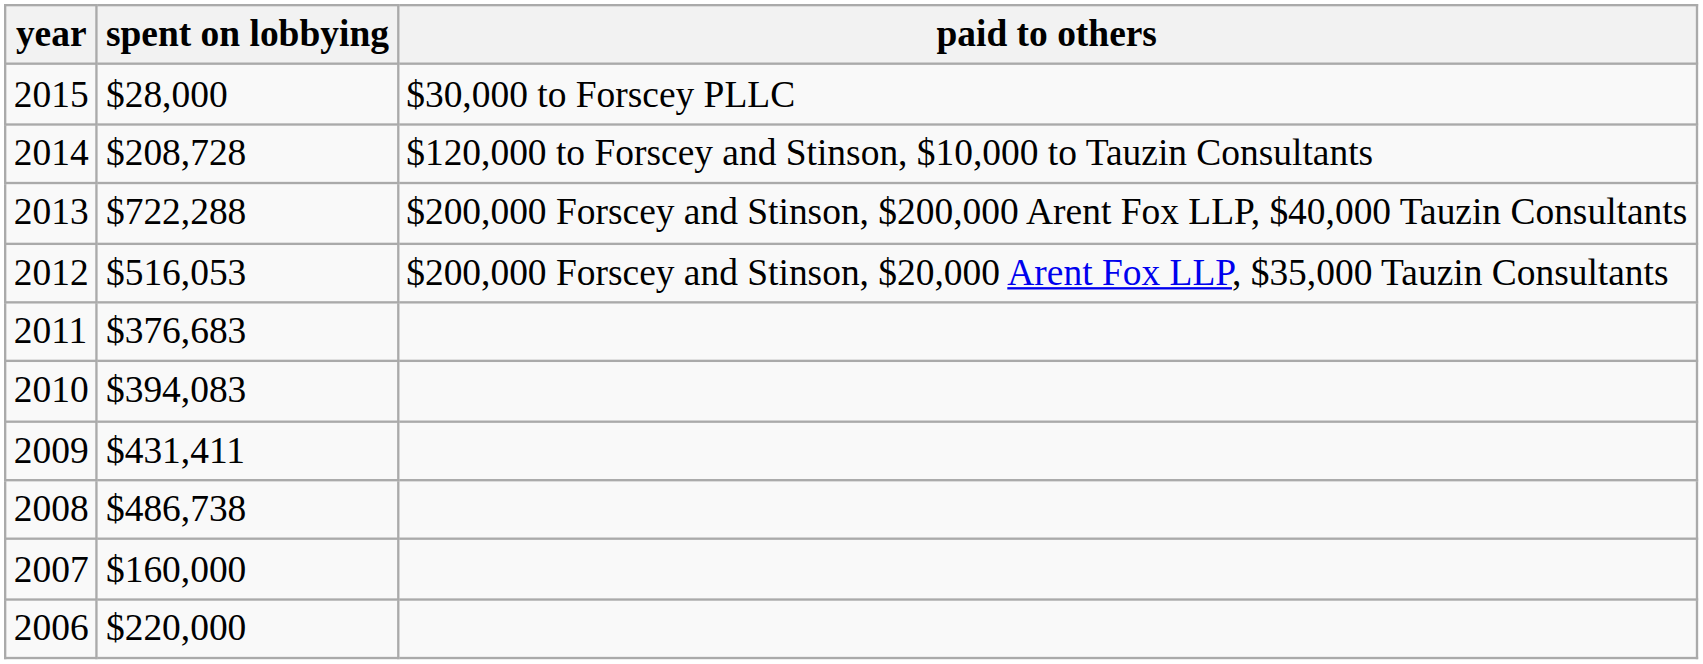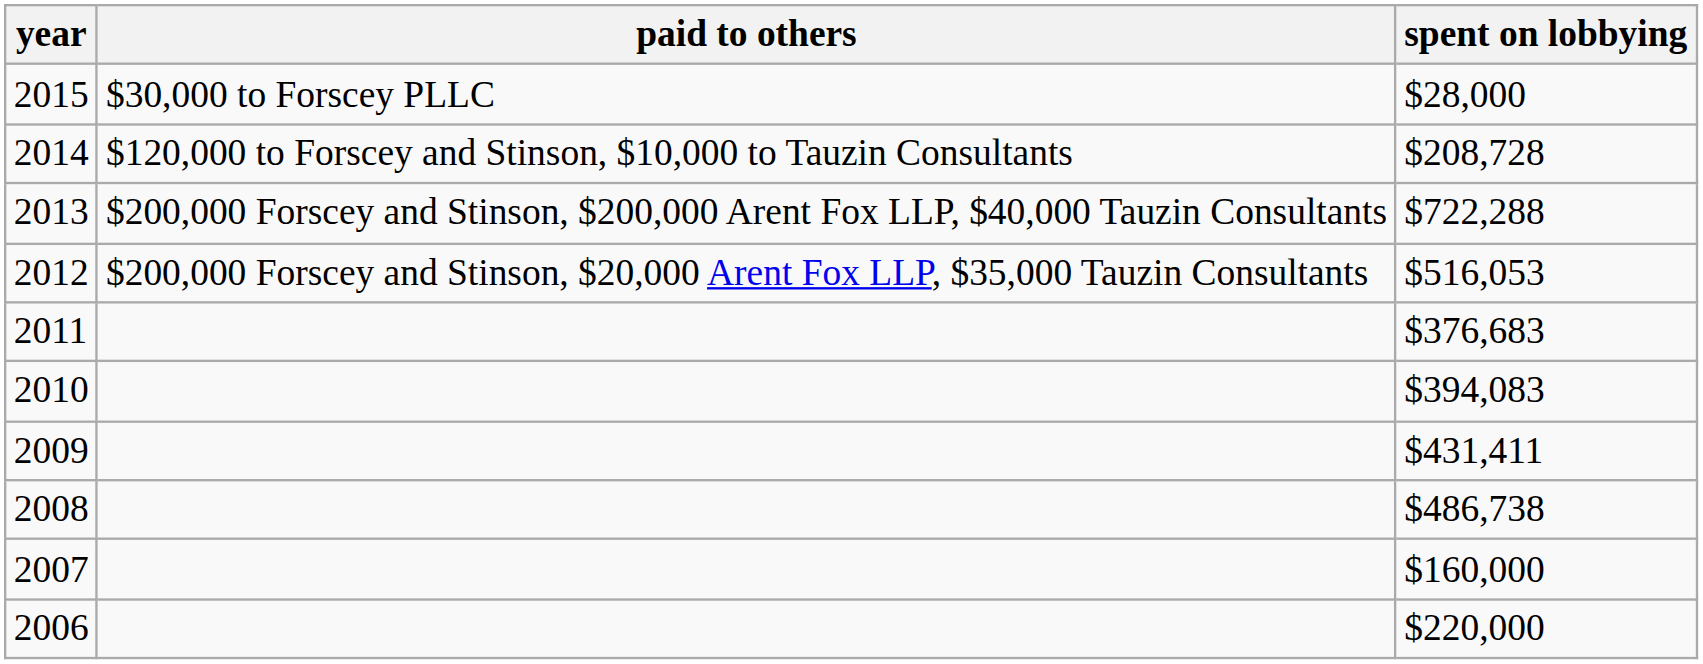columns swapped: spent on lobbying <-> paid to others
